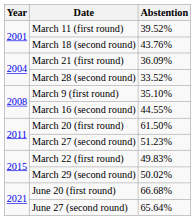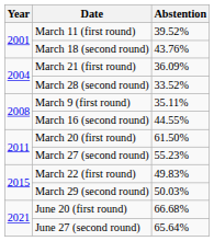March 9 (first round) | Abstention: 35.10% -> 35.11%
March 27 (second round) | Abstention: 51.23% -> 55.23%
March 29 (second round) | Abstention: 50.02% -> 50.03%
